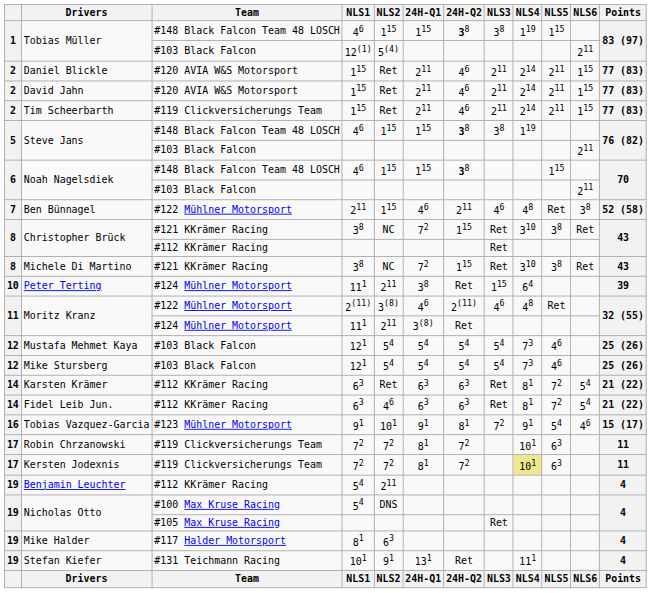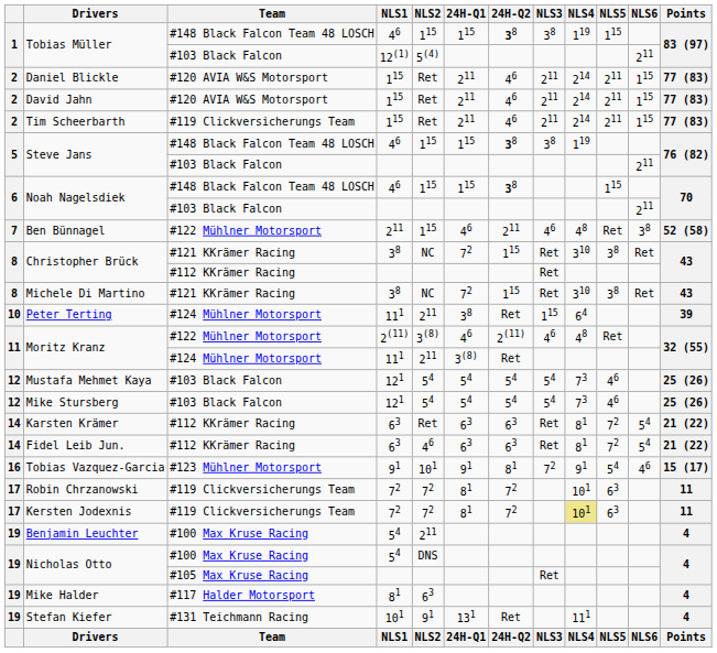Benjamin Leuchter | Team: #112 KKrämer Racing -> #100 Max Kruse Racing
